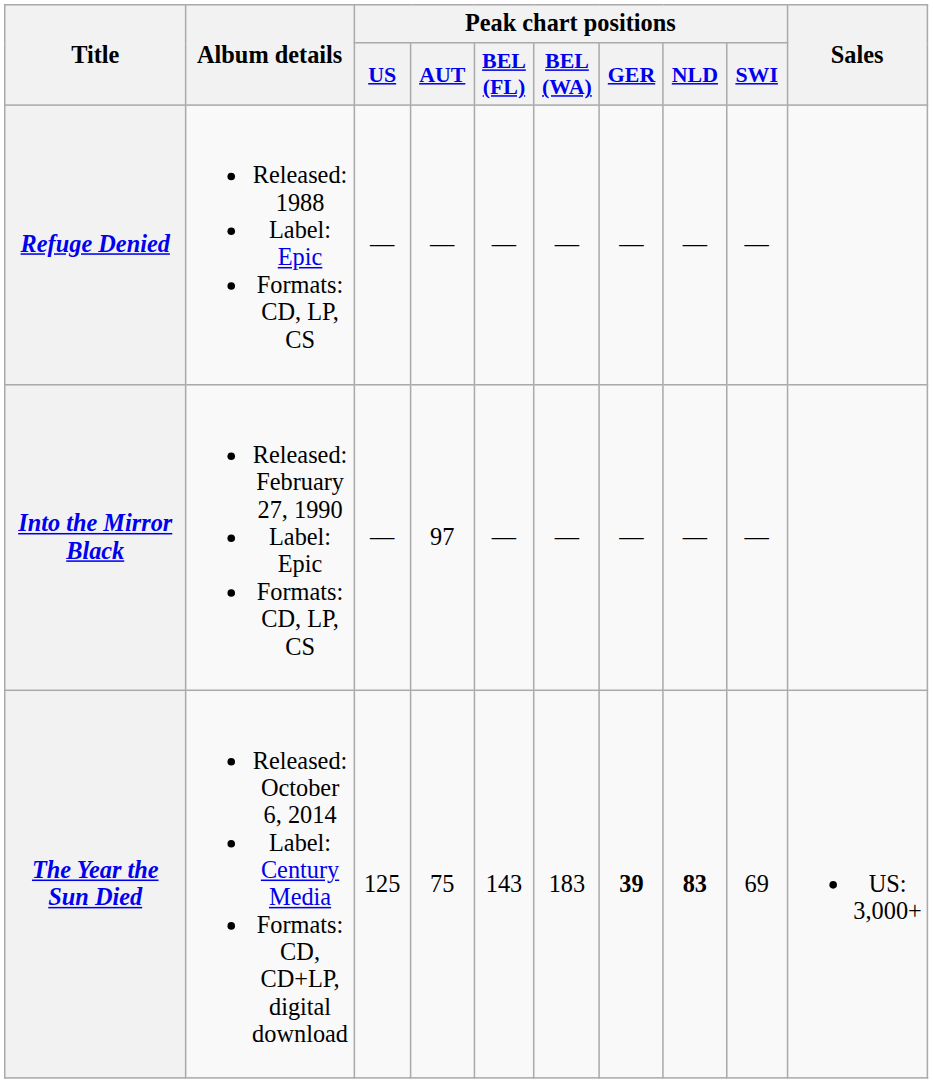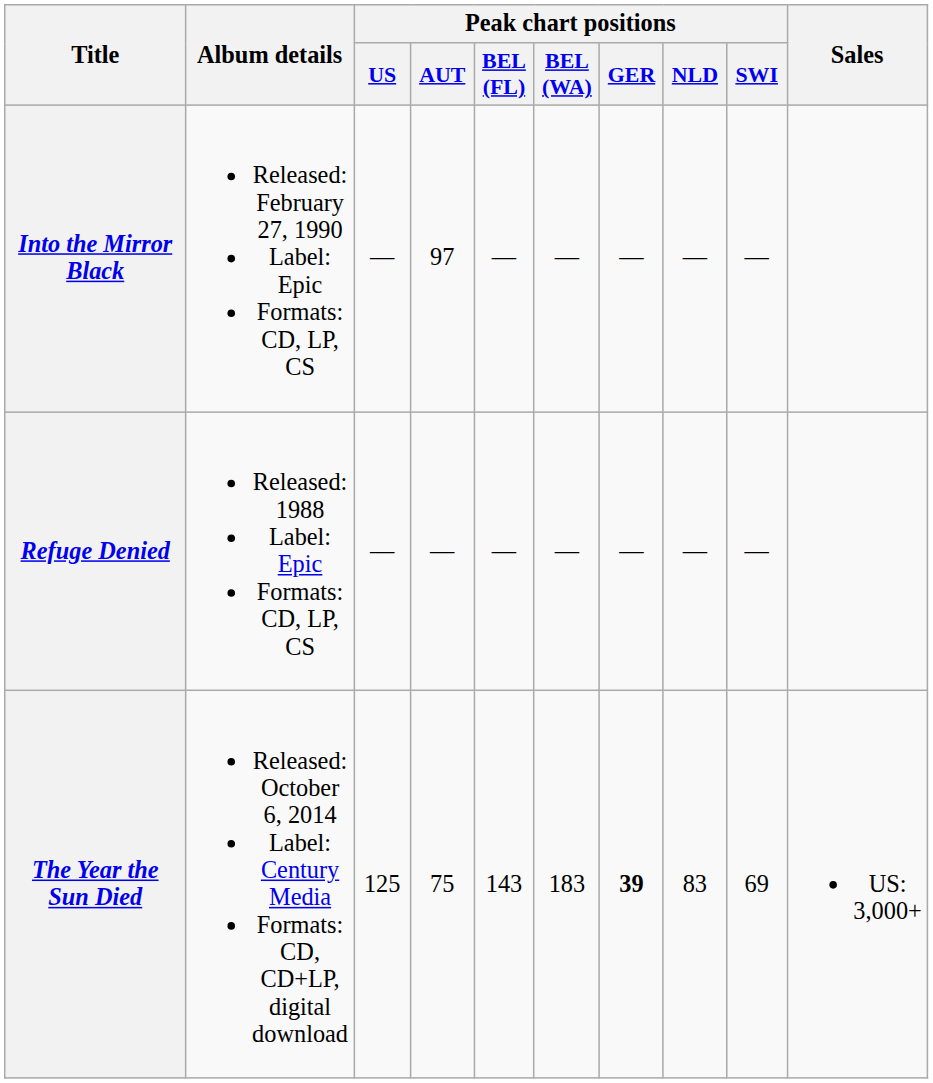rows swapped: Refuge Denied <-> Into the Mirror Black
The Year the Sun Died | Peak chart positions / NLD: bold -> normal
